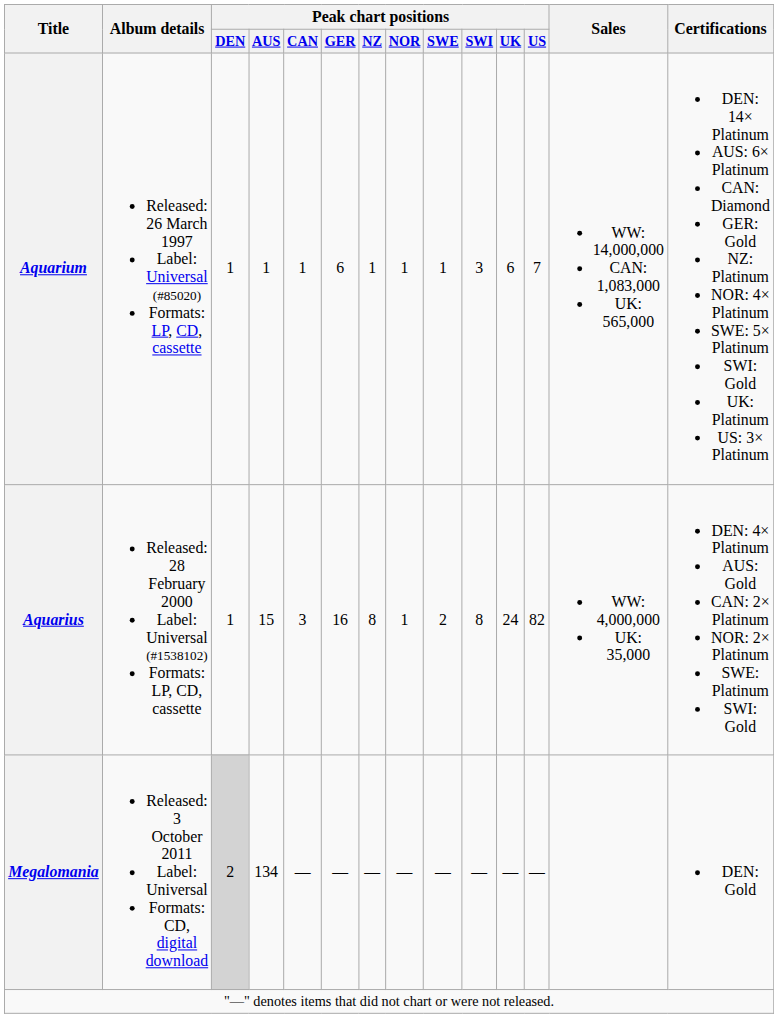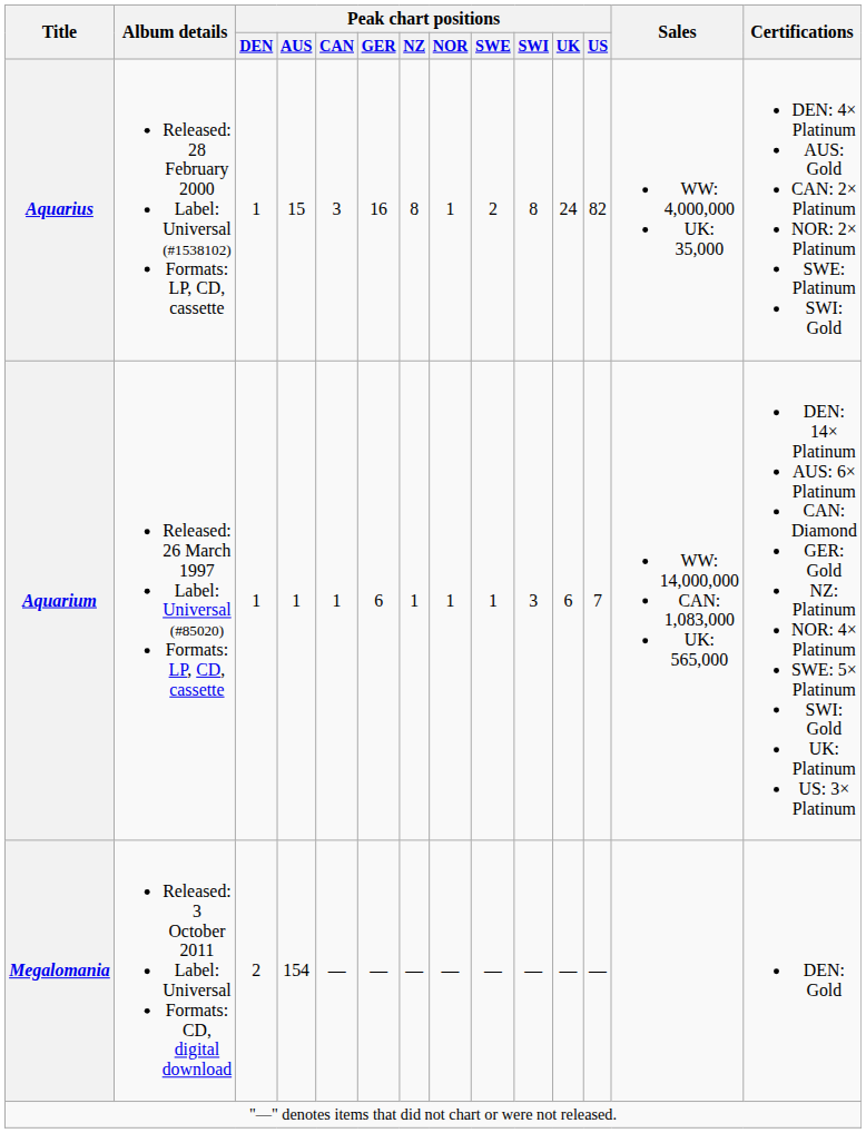rows swapped: Aquarium <-> Aquarius
Megalomania | Peak chart positions / DEN: lightgrey background -> no background
Megalomania | Peak chart positions / AUS: 134 -> 154
